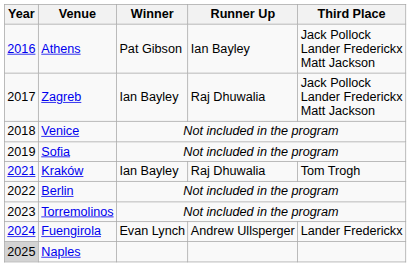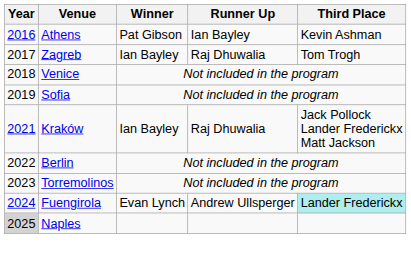Athens | Third Place: Jack Pollock Lander Frederickx Matt Jackson -> Kevin Ashman
Zagreb | Third Place: Jack Pollock Lander Frederickx Matt Jackson -> Tom Trogh
Kraków | Third Place: Tom Trogh -> Jack Pollock Lander Frederickx Matt Jackson
Fuengirola | Third Place: no background -> paleturquoise background
